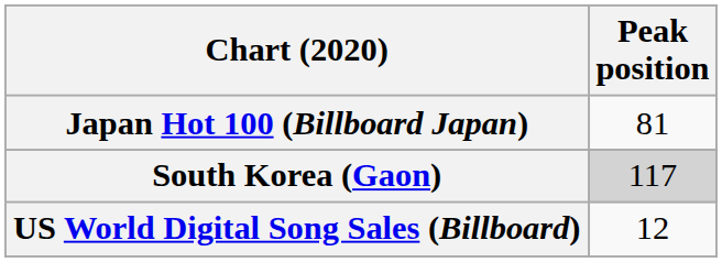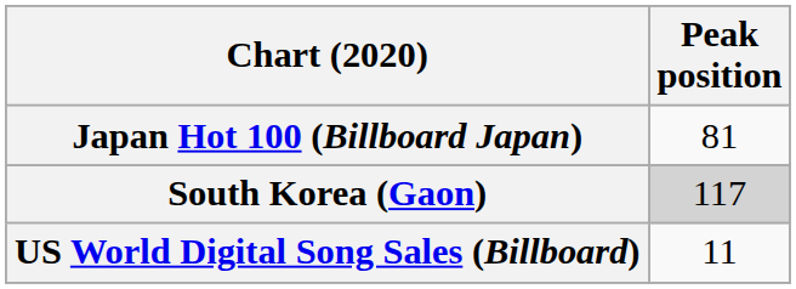US World Digital Song Sales (Billboard) | Peak position: 12 -> 11
